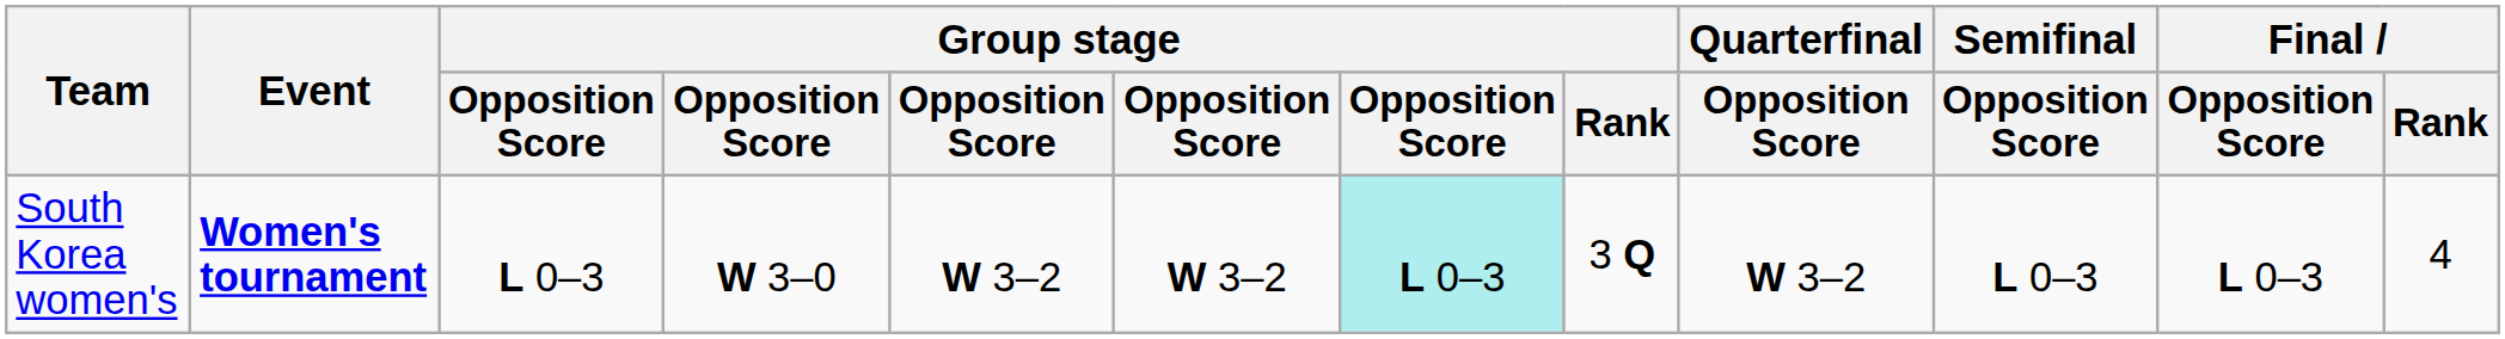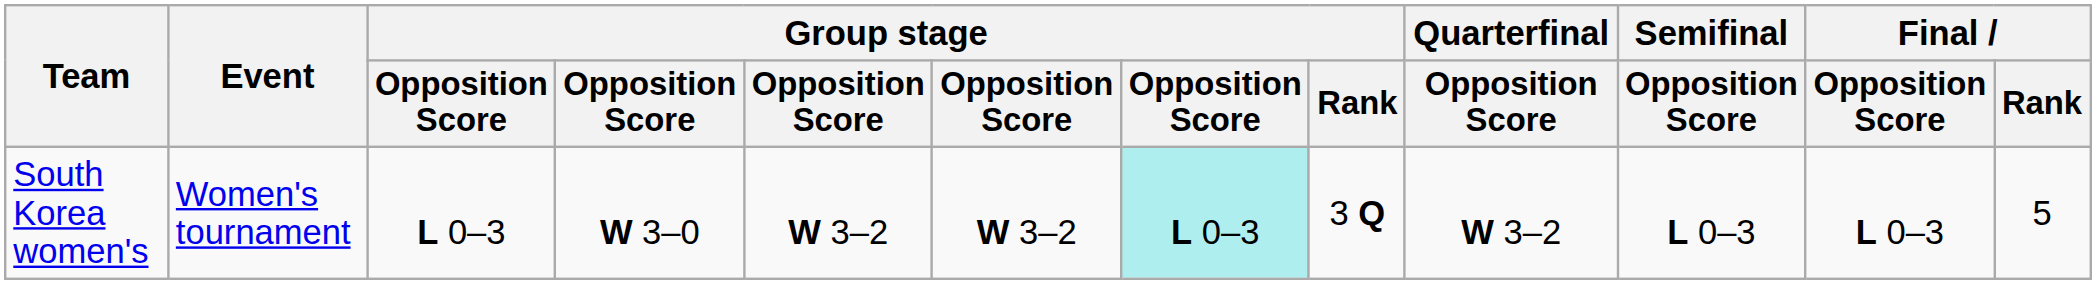South Korea women's | Event: bold -> normal
South Korea women's | Final / Rank: 4 -> 5
